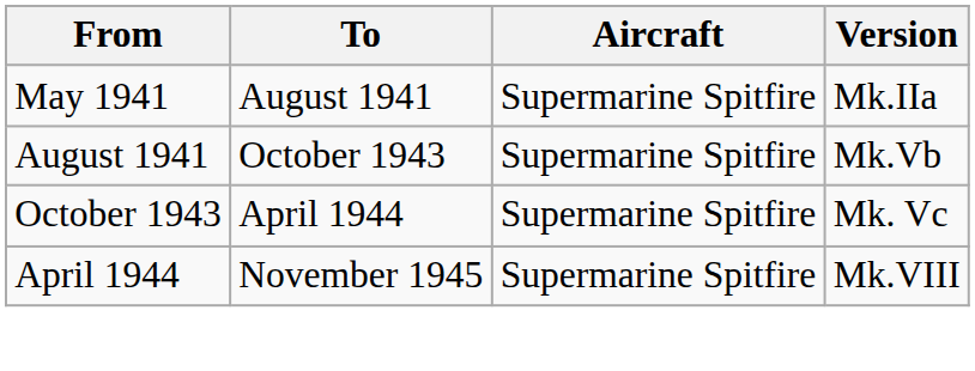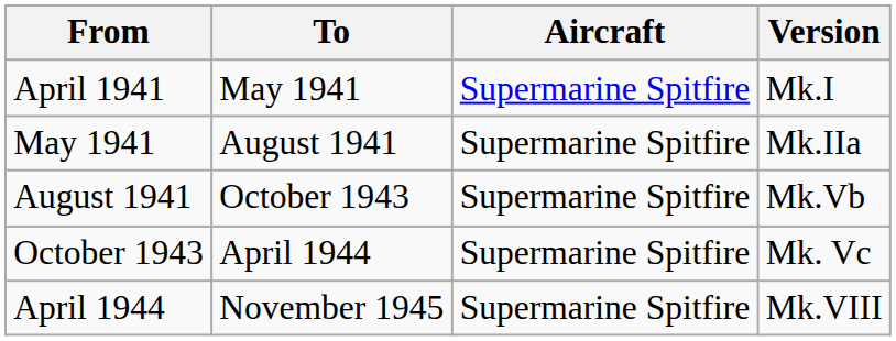+ row: April 1941 | May 1941 | Supermarine Spitfire | Mk.I
